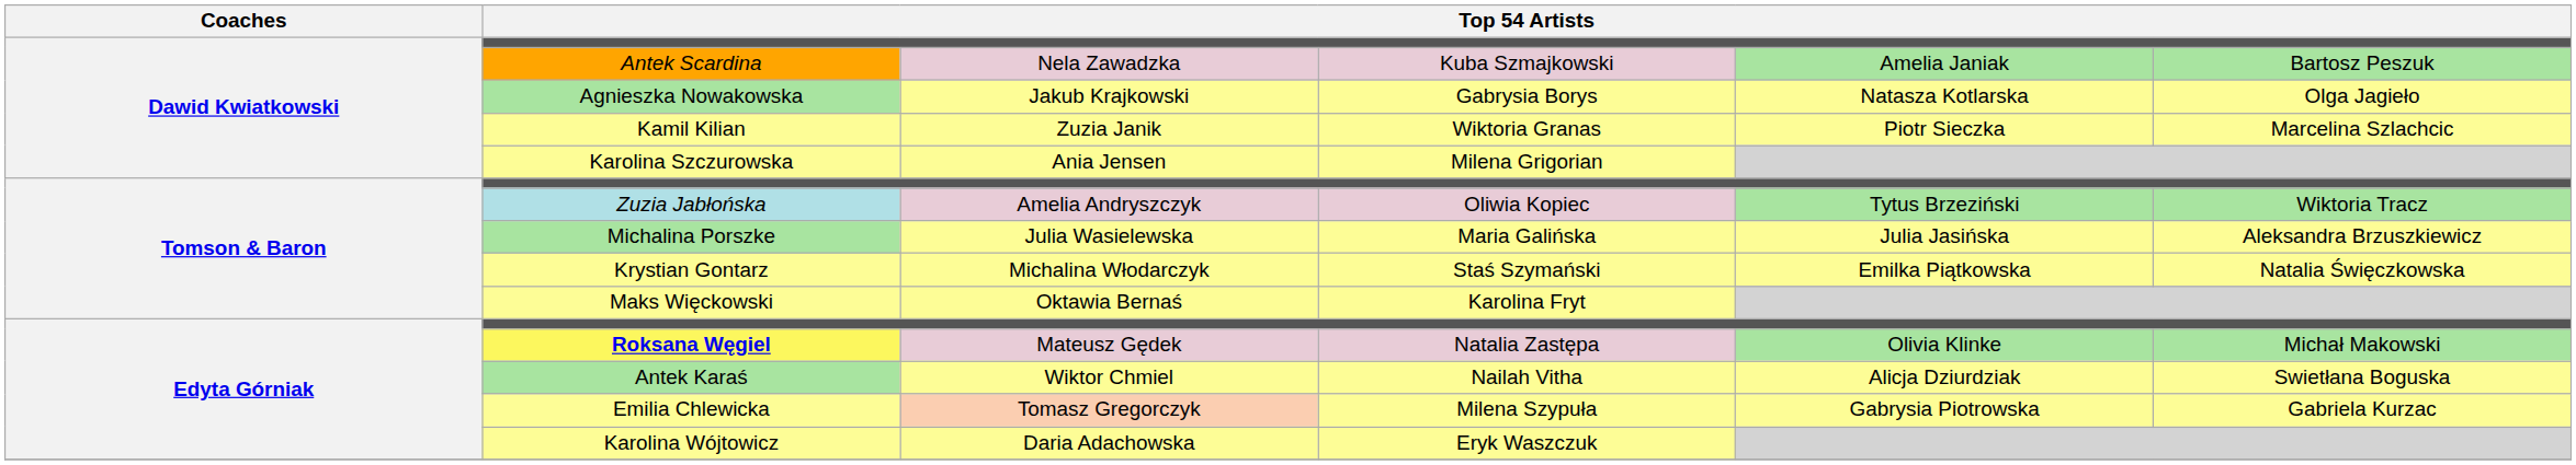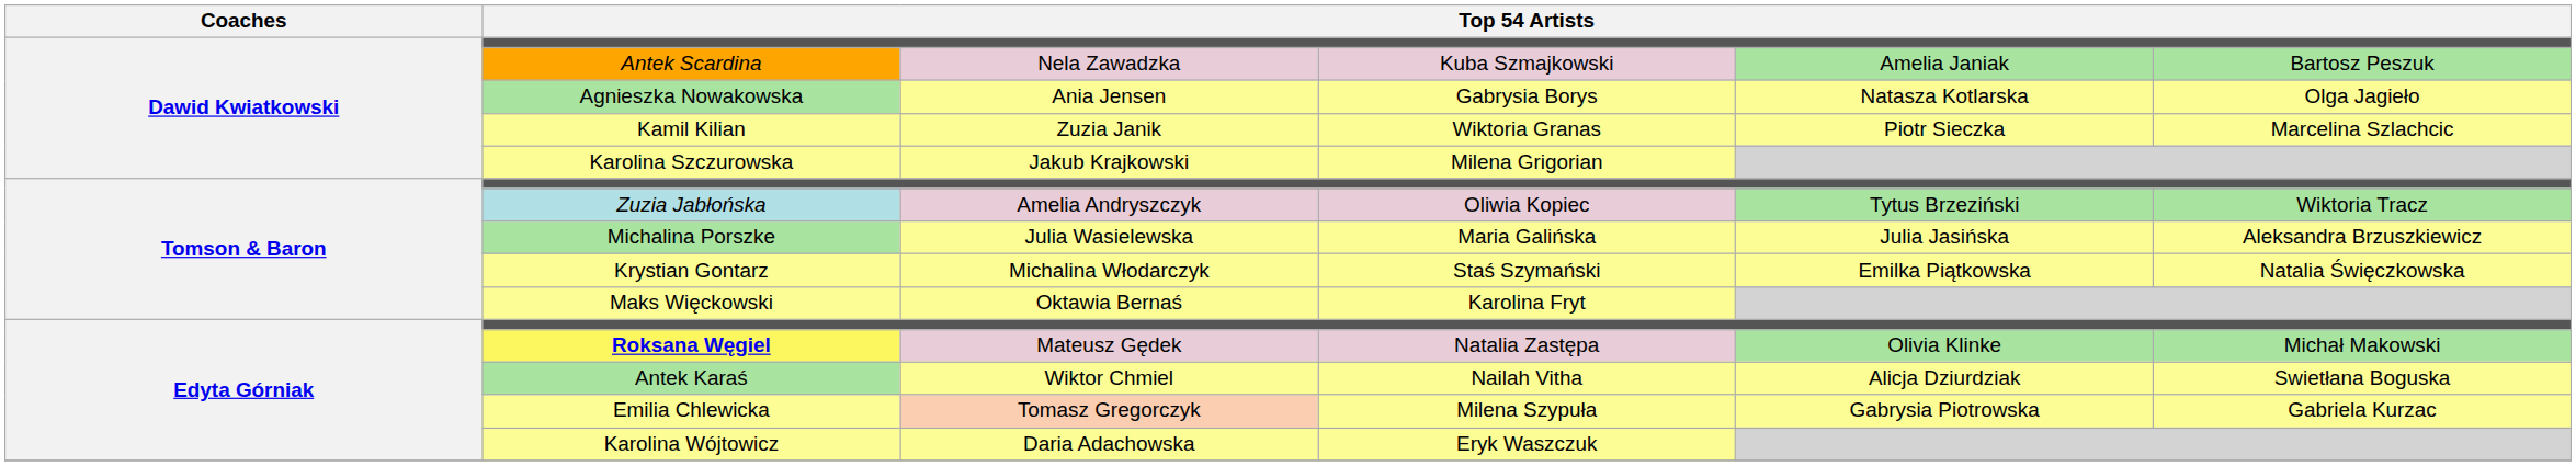Agnieszka Nowakowska | column 3: Jakub Krajkowski -> Ania Jensen
Karolina Szczurowska | column 3: Ania Jensen -> Jakub Krajkowski
